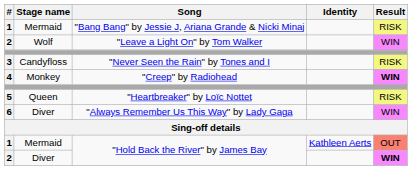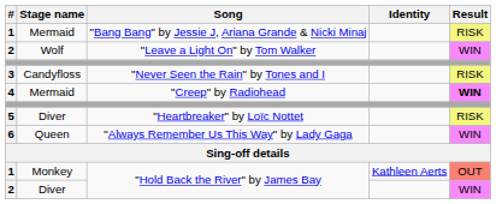"Creep" by Radiohead | Stage name: Monkey -> Mermaid
"Heartbreaker" by Loïc Nottet | Stage name: Queen -> Diver
"Always Remember Us This Way" by Lady Gaga | Stage name: Diver -> Queen
1 / "Hold Back the River" by James Bay | Stage name: Mermaid -> Monkey
2 / "Hold Back the River" by James Bay | Result: bold -> normal
